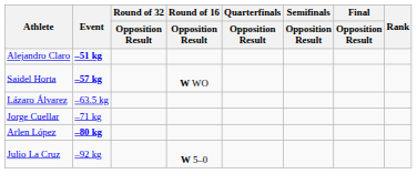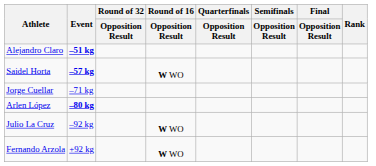- row: Lázaro Álvarez | –63.5 kg
Julio La Cruz | Round of 16 / Opposition Result: W 5–0 -> W WO
+ row: Fernando Arzola | +92 kg | W WO
